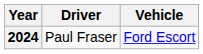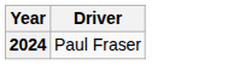- column: Vehicle | Ford Escort
